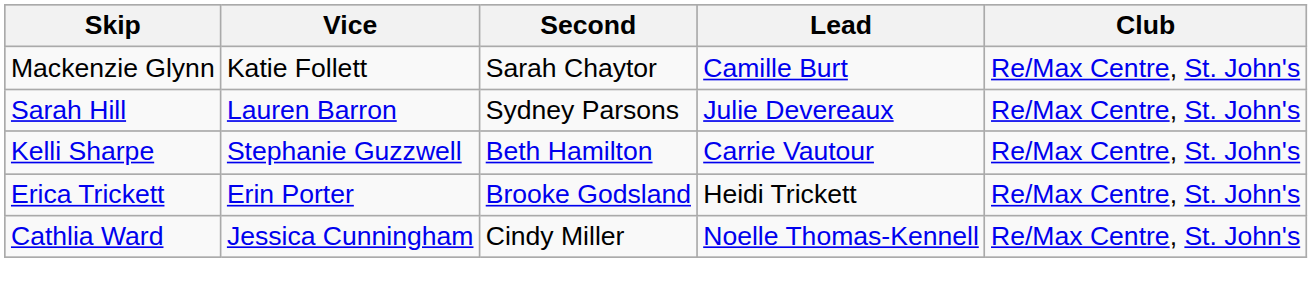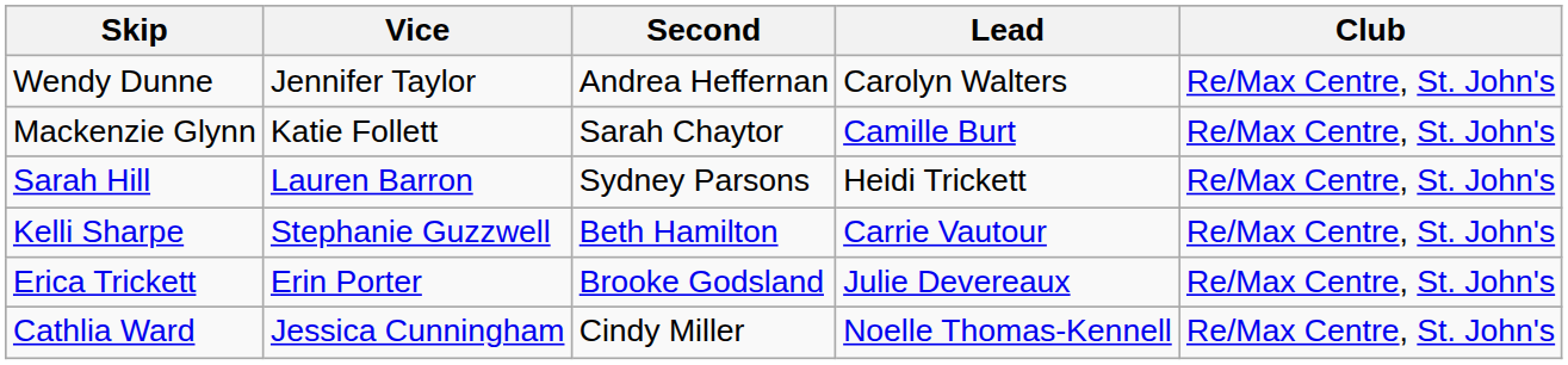+ row: Wendy Dunne | Jennifer Taylor | Andrea Heffernan | Carolyn Walters | Re/Max Centre, St. John's
Sarah Hill | Lead: Julie Devereaux -> Heidi Trickett
Erica Trickett | Lead: Heidi Trickett -> Julie Devereaux
